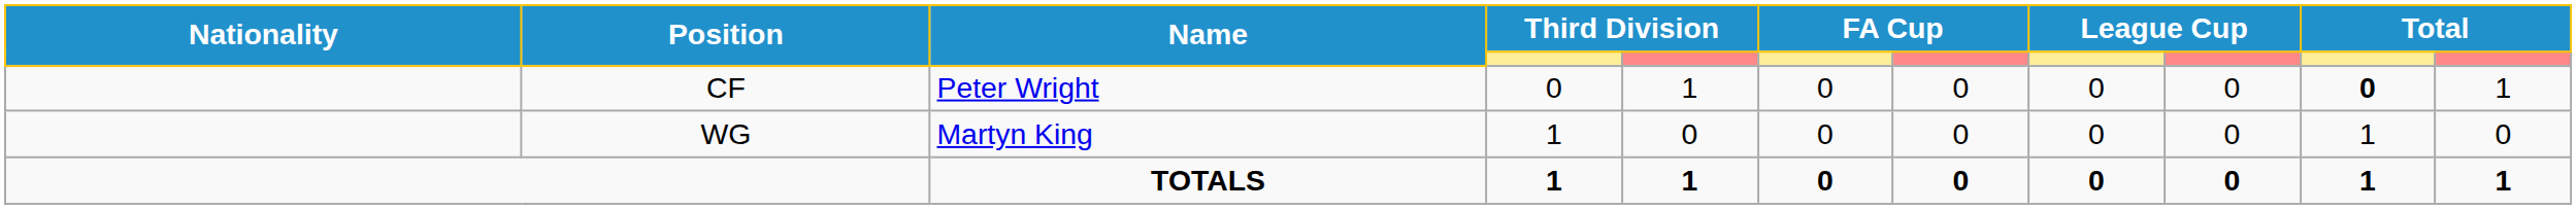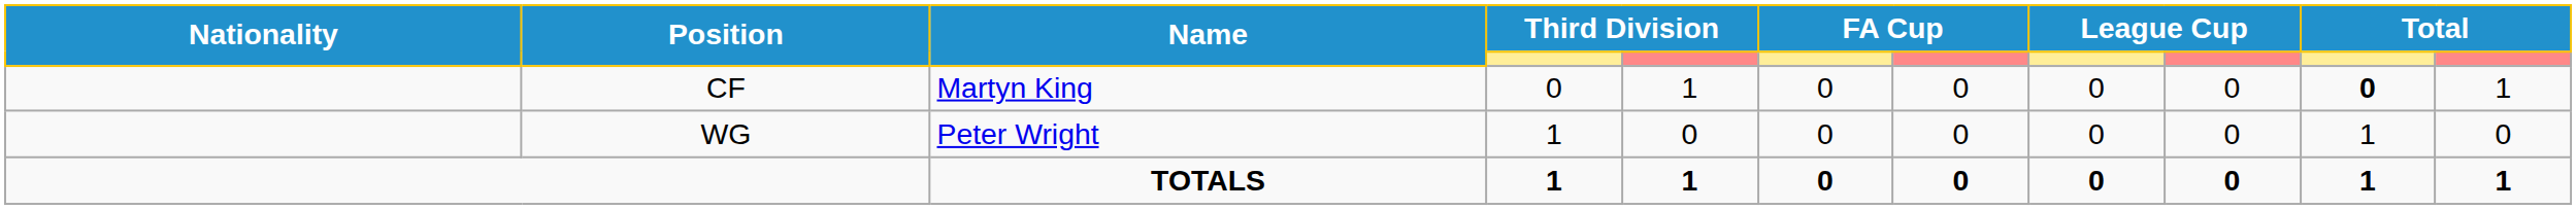CF | Name: Peter Wright -> Martyn King
WG | Name: Martyn King -> Peter Wright
